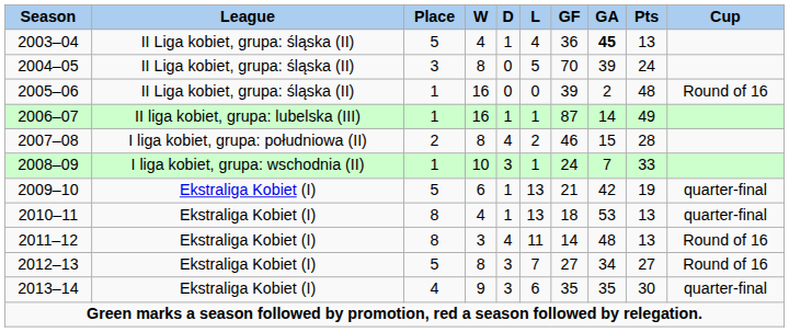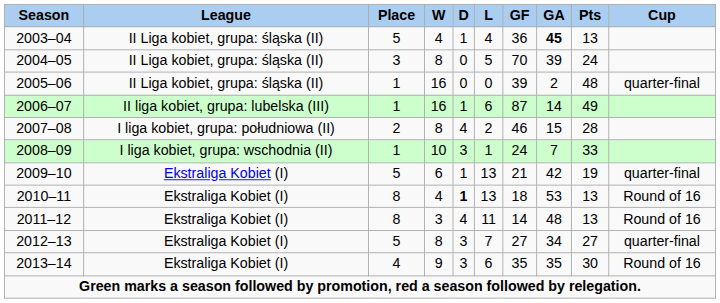2005–06 | Cup: Round of 16 -> quarter-final
2006–07 | L: 1 -> 6
2010–11 | D: normal -> bold
2010–11 | Cup: quarter-final -> Round of 16
2012–13 | Cup: Round of 16 -> quarter-final
2013–14 | Cup: quarter-final -> Round of 16
